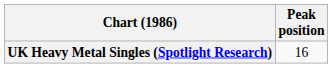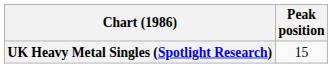UK Heavy Metal Singles (Spotlight Research) | Peak position: 16 -> 15
